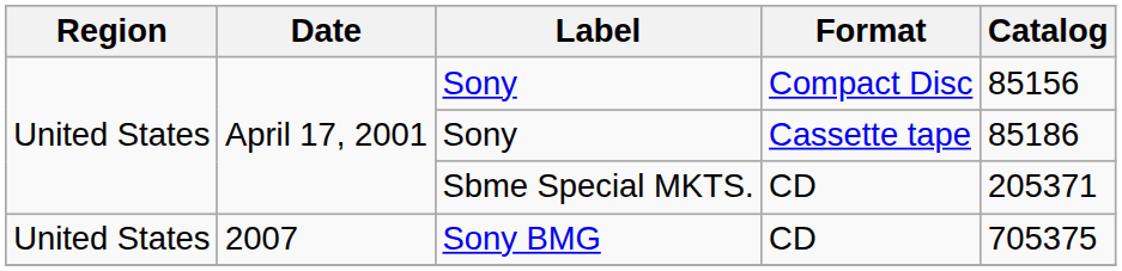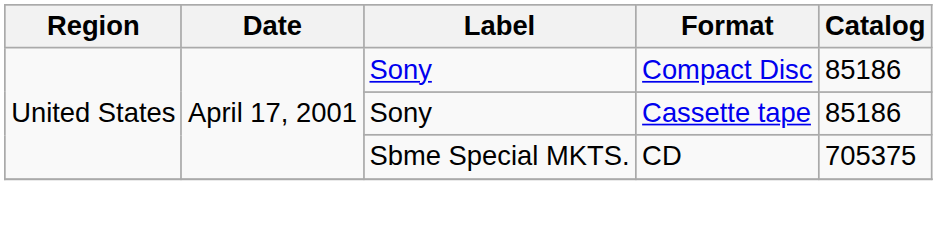Sony / Compact Disc | Catalog: 85156 -> 85186
Sbme Special MKTS. | Catalog: 205371 -> 705375
- row: United States | 2007 | Sony BMG | CD | 705375
